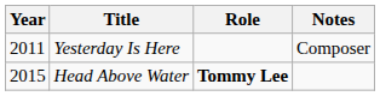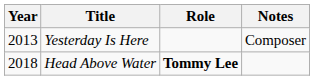Yesterday Is Here | Year: 2011 -> 2013
Head Above Water | Year: 2015 -> 2018
